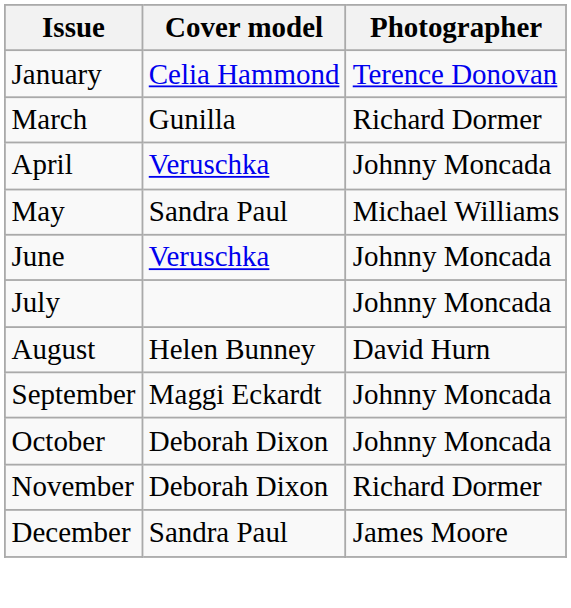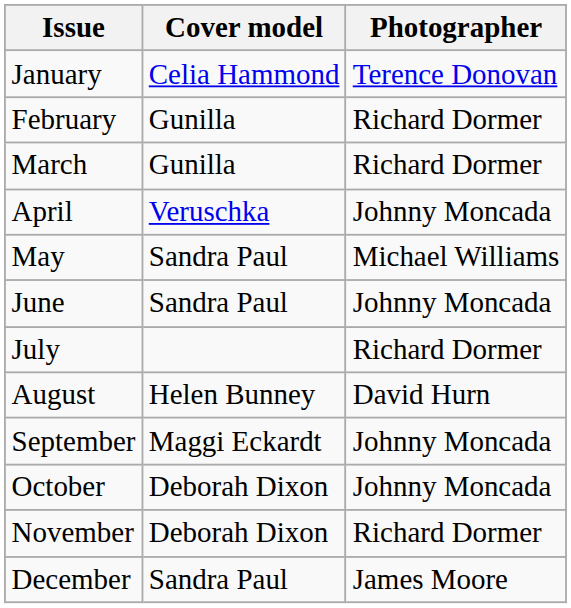+ row: February | Gunilla | Richard Dormer
June | Cover model: Veruschka -> Sandra Paul
July | Photographer: Johnny Moncada -> Richard Dormer
